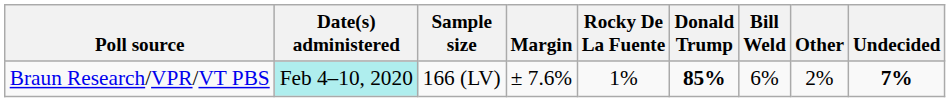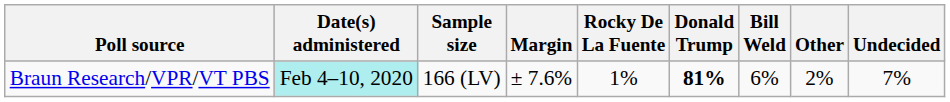Braun Research/VPR/VT PBS | Donald Trump: 85% -> 81%
Braun Research/VPR/VT PBS | Undecided: bold -> normal
